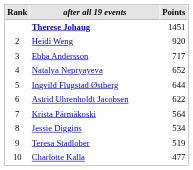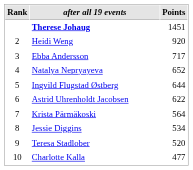Teresa Stadlober | Points: 519 -> 520
